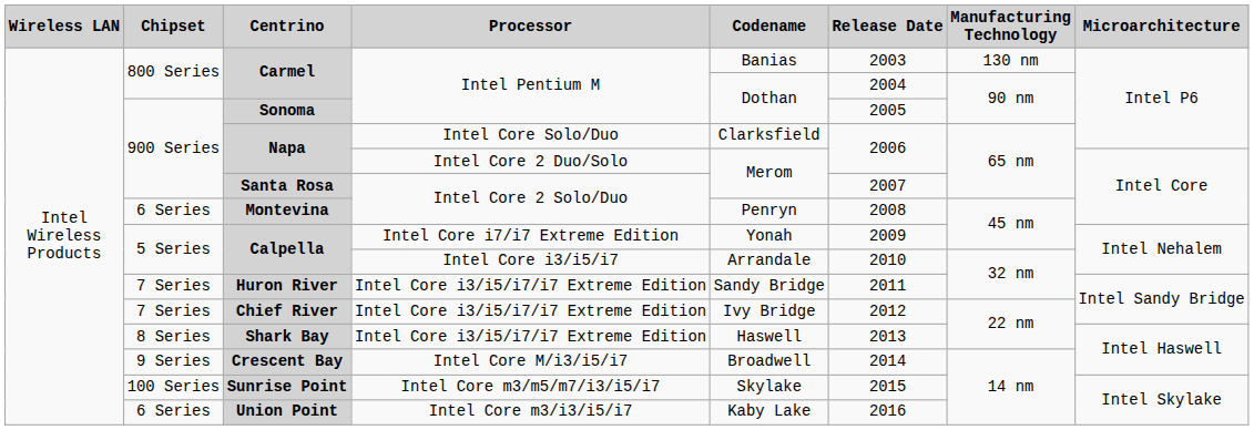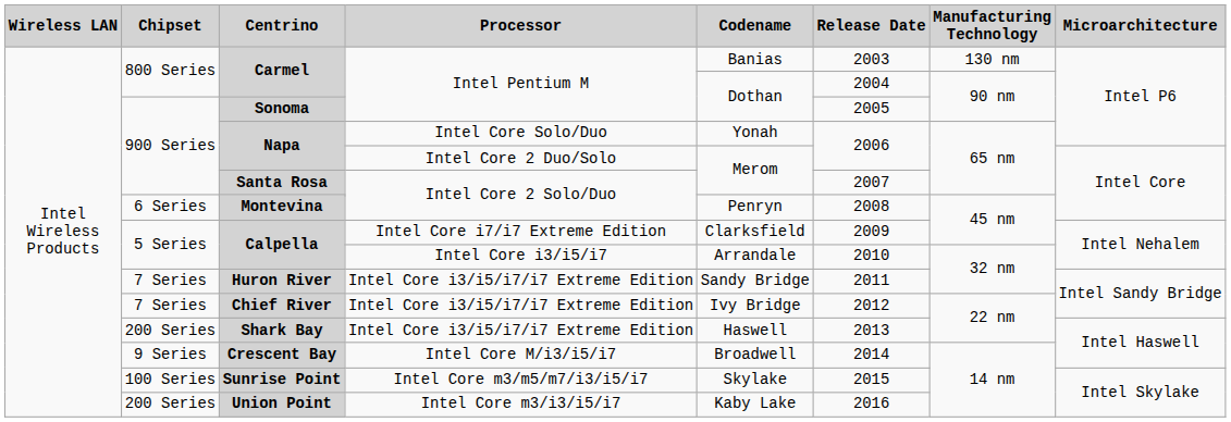Napa / Intel Core Solo/Duo | column 5: Clarksfield -> Yonah
Calpella / Intel Core i7/i7 Extreme Edition | column 5: Yonah -> Clarksfield
Shark Bay | column 2: 8 Series -> 200 Series
Union Point | column 2: 6 Series -> 200 Series
